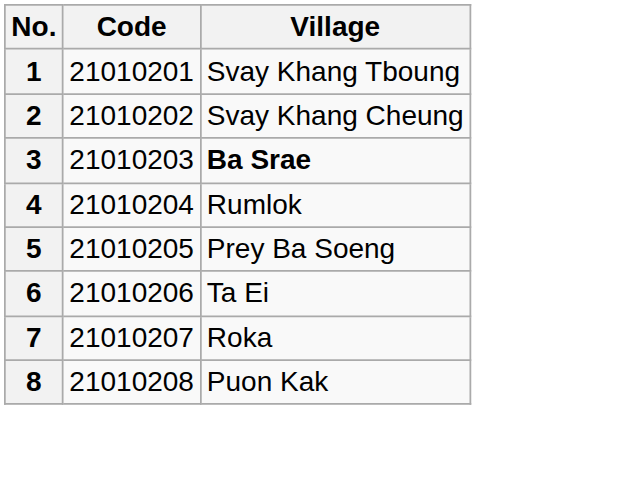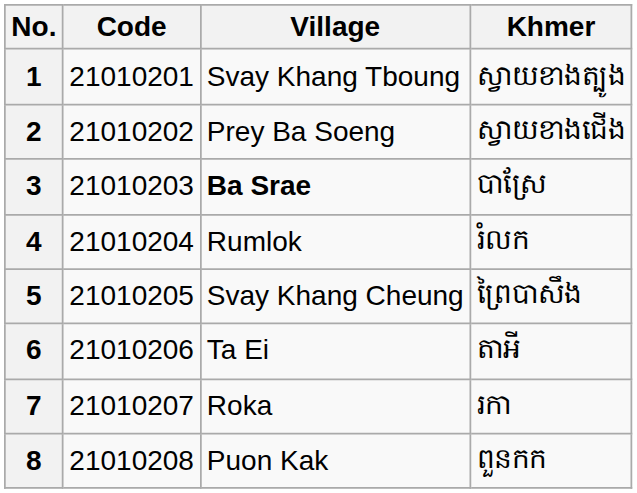+ column: Khmer | ស្វាយខាងត្បូង | ស្វាយខាងជើង | បាស្រែ | រំលក | ព្រៃបាសឹង | តាអី | រកា | ពួនកក
2 | Village: Svay Khang Cheung -> Prey Ba Soeng
5 | Village: Prey Ba Soeng -> Svay Khang Cheung
